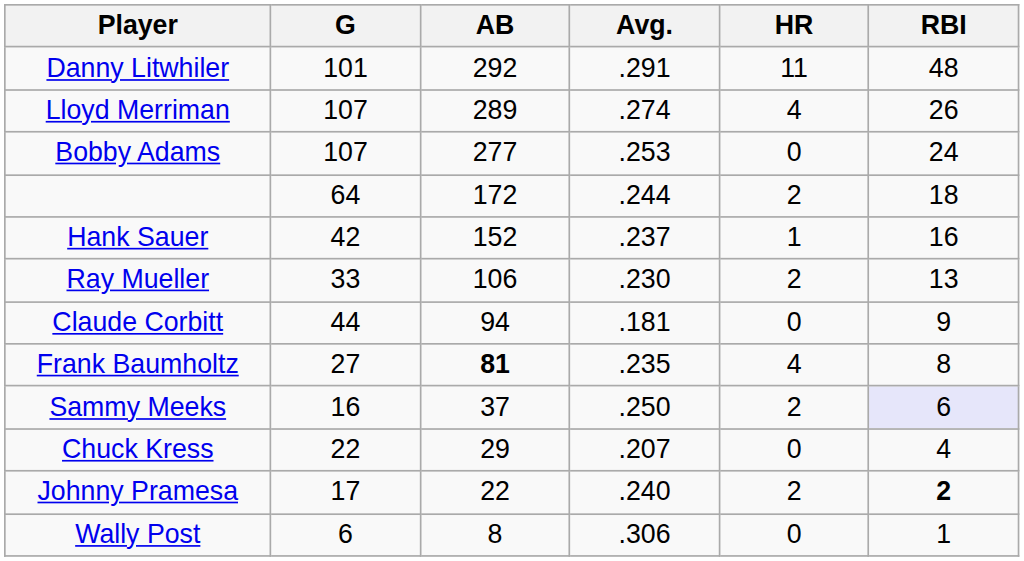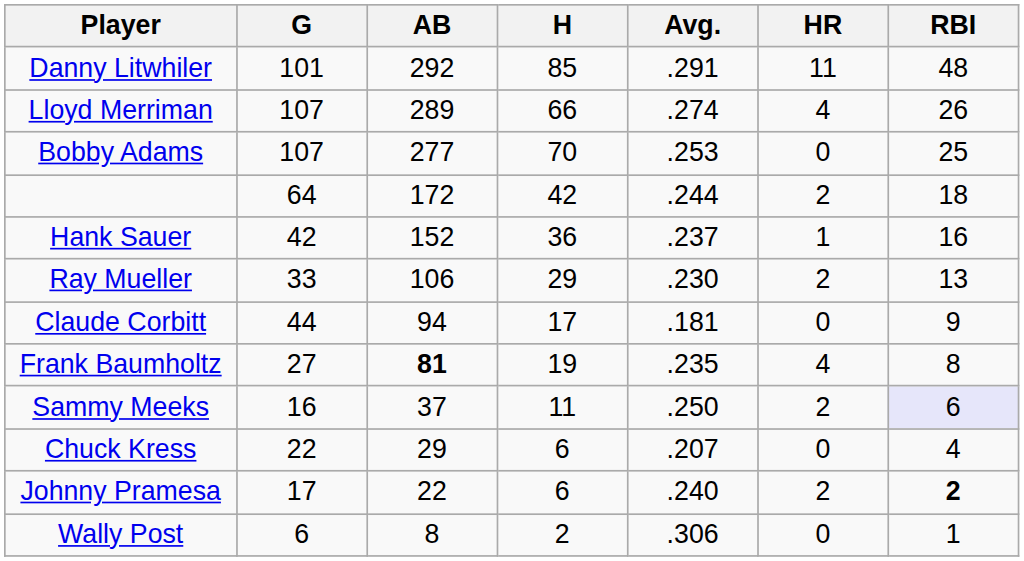+ column: H | 85 | 66 | 70 | 42 | 36 | 29 | 17 | 19 | 11 | 6 | 6 | 2
Bobby Adams | RBI: 24 -> 25
